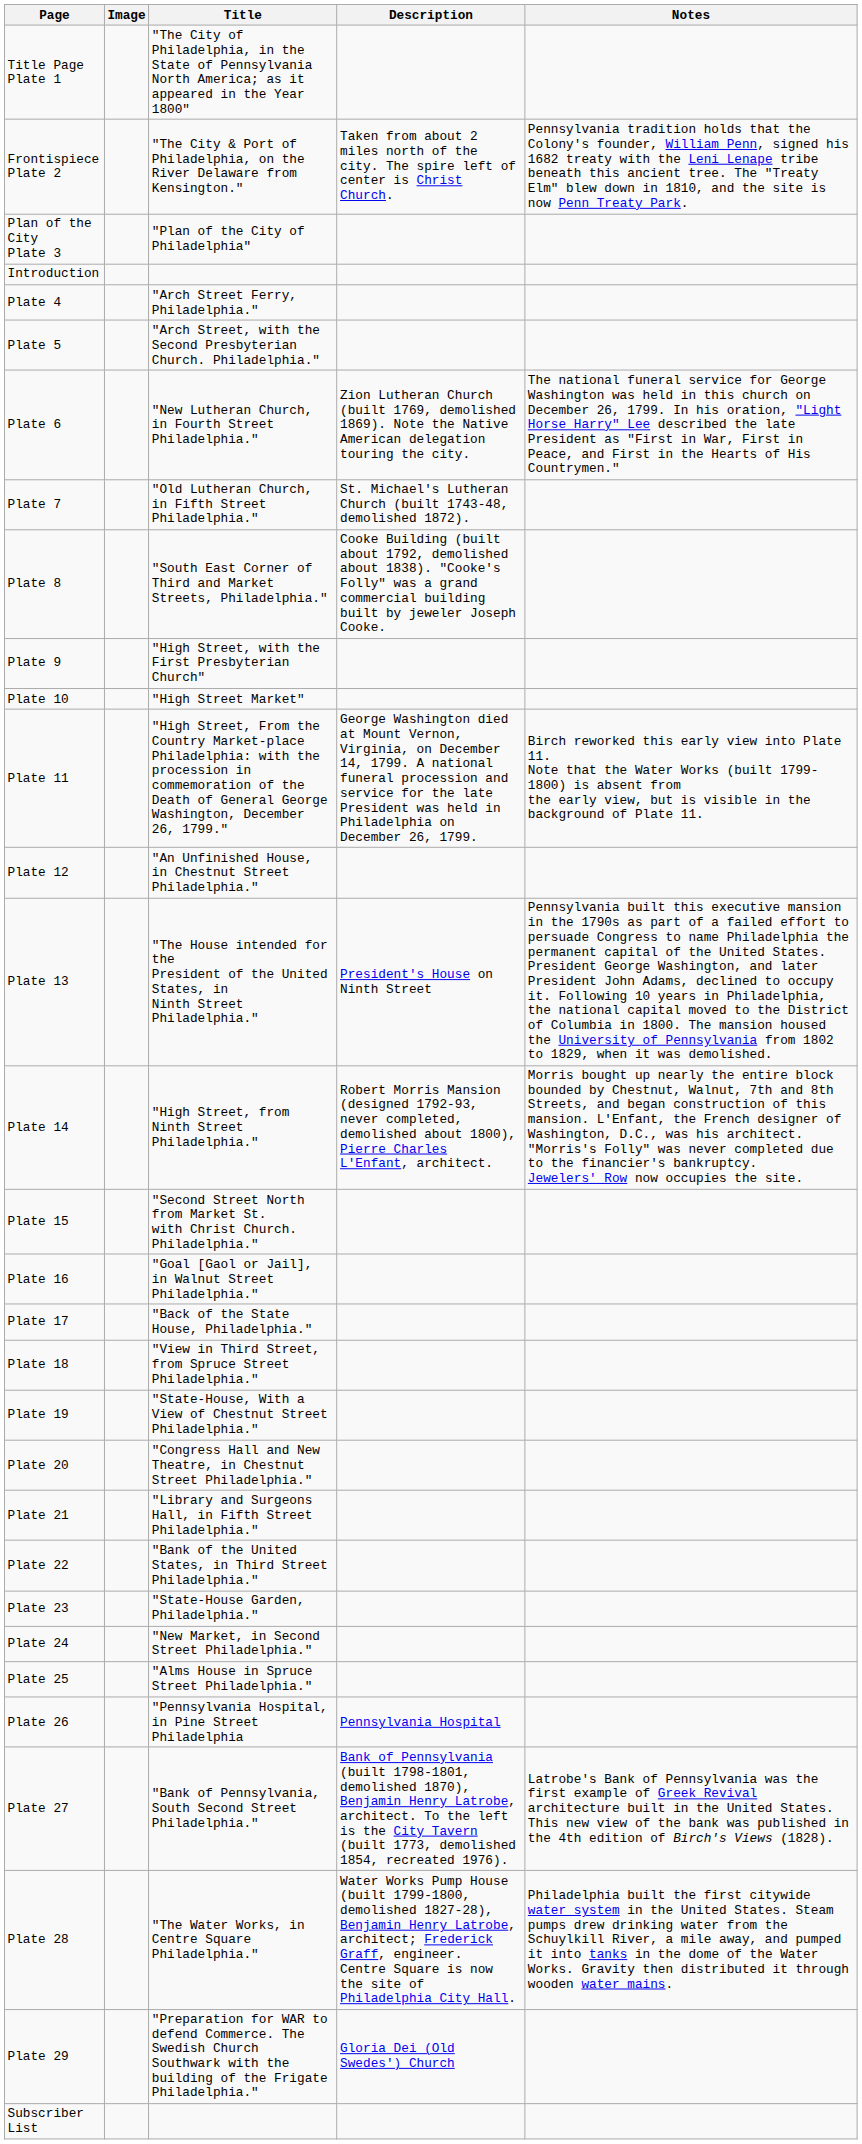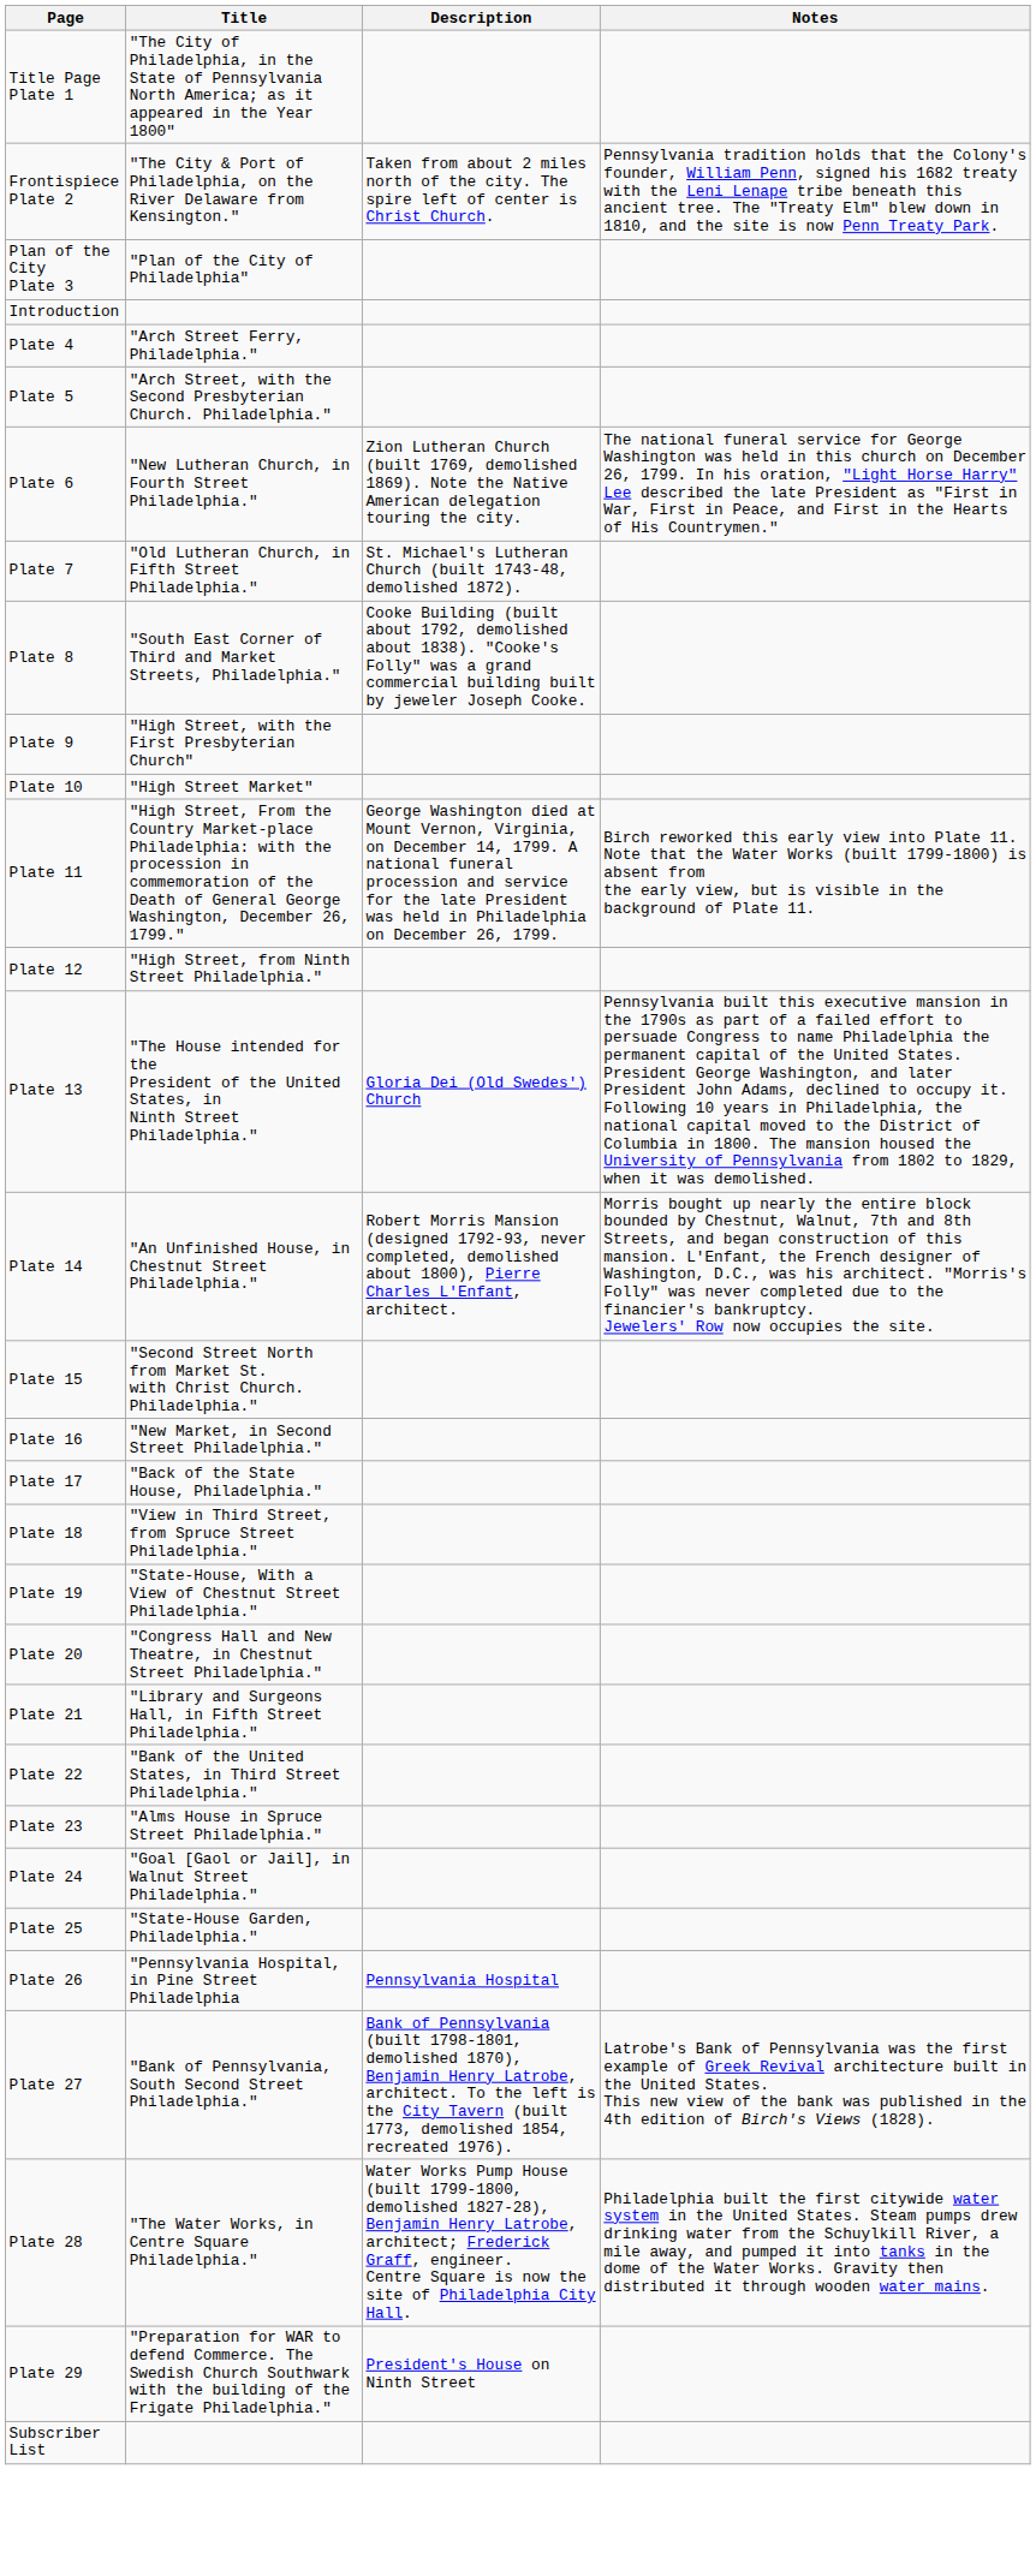- column: Image
Plate 12 | Title: "An Unfinished House, in Chestnut Street Philadelphia." -> "High Street, from Ninth Street Philadelphia."
Plate 13 | Description: President's House on Ninth Street -> Gloria Dei (Old Swedes') Church
Plate 14 | Title: "High Street, from Ninth Street Philadelphia." -> "An Unfinished House, in Chestnut Street Philadelphia."
Plate 16 | Title: "Goal [Gaol or Jail], in Walnut Street Philadelphia." -> "New Market, in Second Street Philadelphia."
Plate 23 | Title: "State-House Garden, Philadelphia." -> "Alms House in Spruce Street Philadelphia."
Plate 24 | Title: "New Market, in Second Street Philadelphia." -> "Goal [Gaol or Jail], in Walnut Street Philadelphia."
Plate 25 | Title: "Alms House in Spruce Street Philadelphia." -> "State-House Garden, Philadelphia."
Plate 29 | Description: Gloria Dei (Old Swedes') Church -> President's House on Ninth Street
